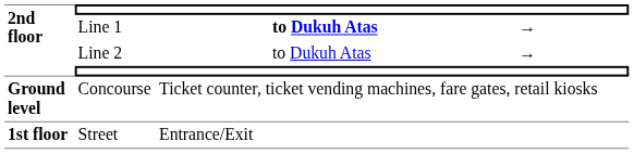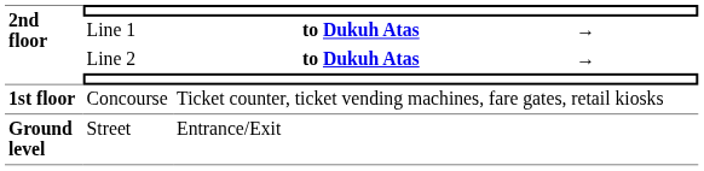Line 2 | column 4: normal -> bold
Concourse | 2nd floor: Ground level -> 1st floor
Street | 2nd floor: 1st floor -> Ground level
